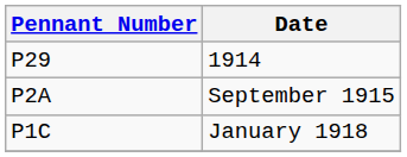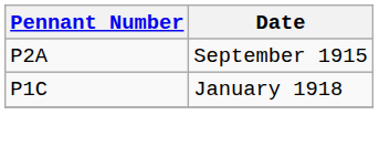- row: P29 | 1914
